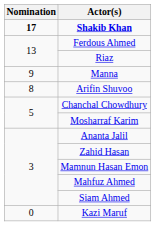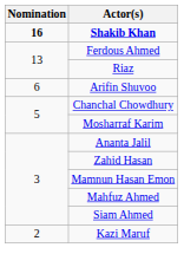Shakib Khan | Nomination: 17 -> 16
- row: 9 | Manna
Arifin Shuvoo | Nomination: 8 -> 6
Kazi Maruf | Nomination: 0 -> 2
